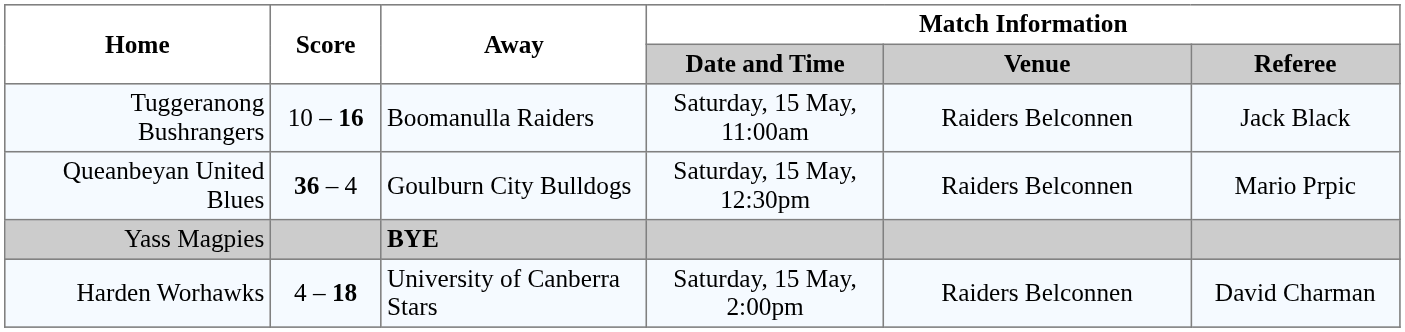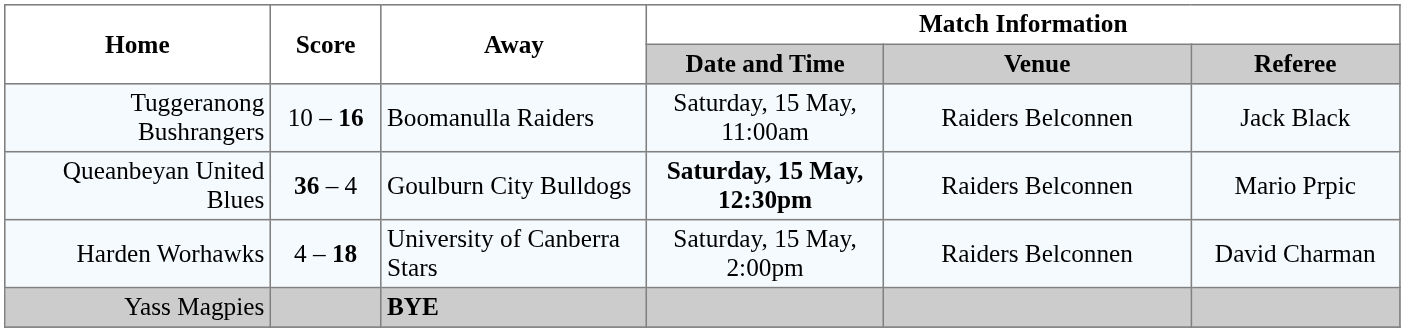Queanbeyan United Blues | Match Information / Date and Time: normal -> bold
rows swapped: Harden Worhawks <-> Yass Magpies
